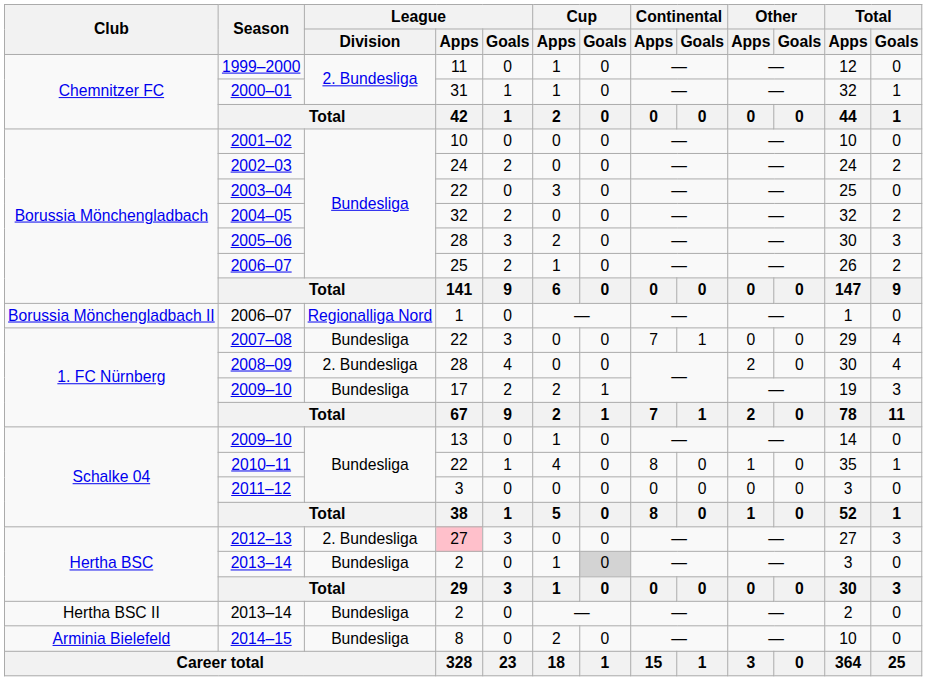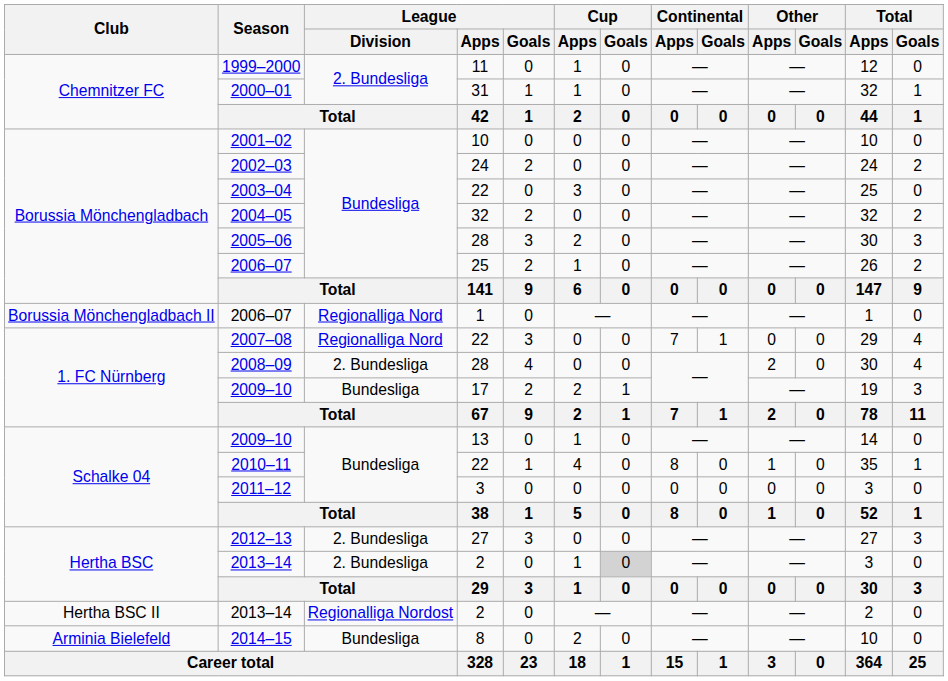2007–08 | League / Division: Bundesliga -> Regionalliga Nord
2012–13 | League / Apps: pink background -> no background
Hertha BSC / 2013–14 | League / Division: Bundesliga -> 2. Bundesliga
Hertha BSC II / 2013–14 | League / Division: Bundesliga -> Regionalliga Nordost
